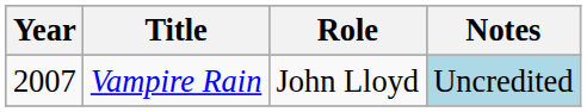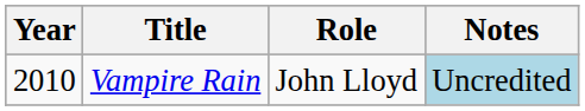Vampire Rain | Year: 2007 -> 2010
